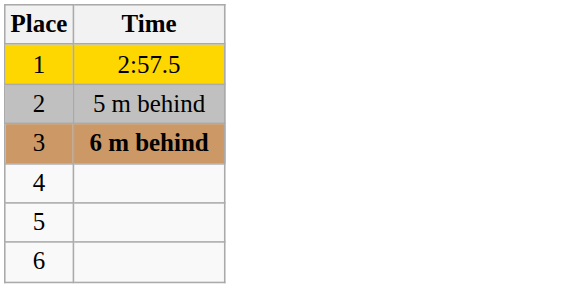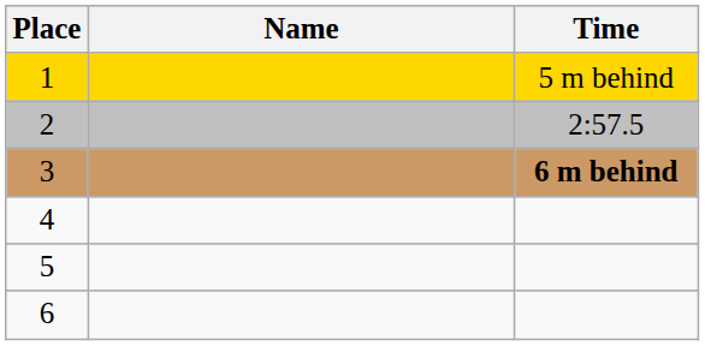+ column: Name
1 | Time: 2:57.5 -> 5 m behind
2 | Time: 5 m behind -> 2:57.5
